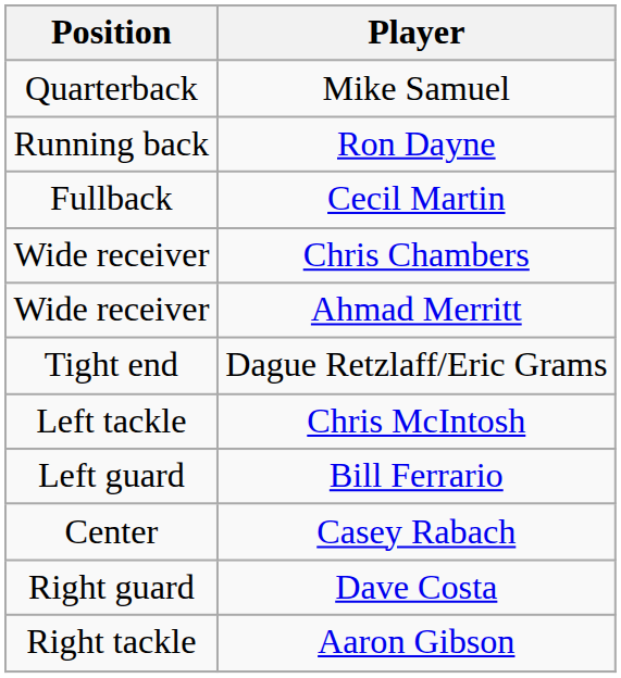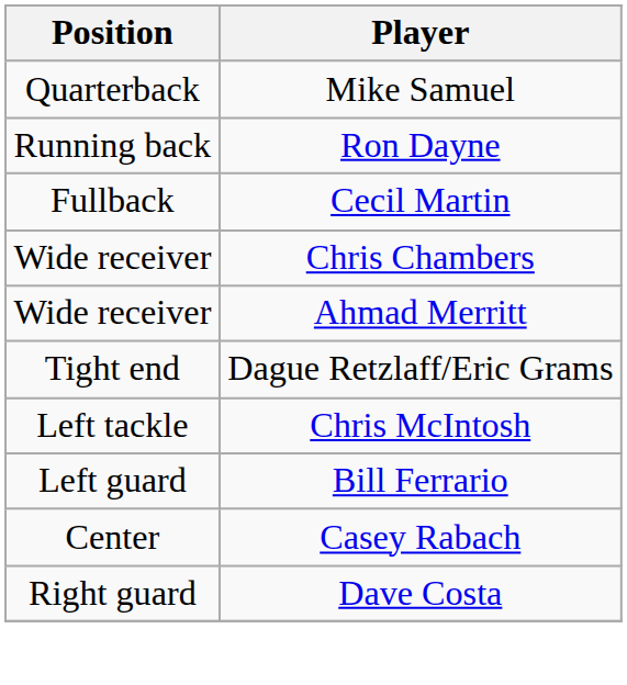- row: Right tackle | Aaron Gibson
